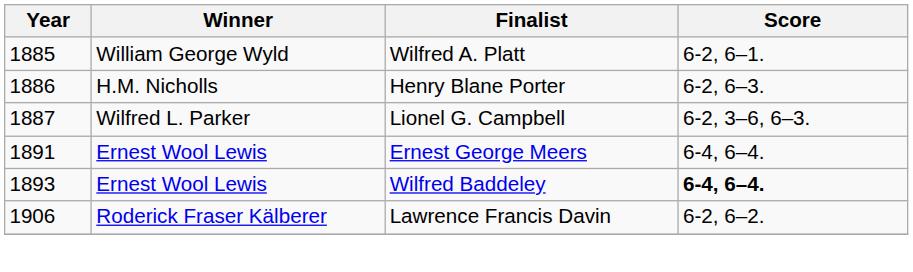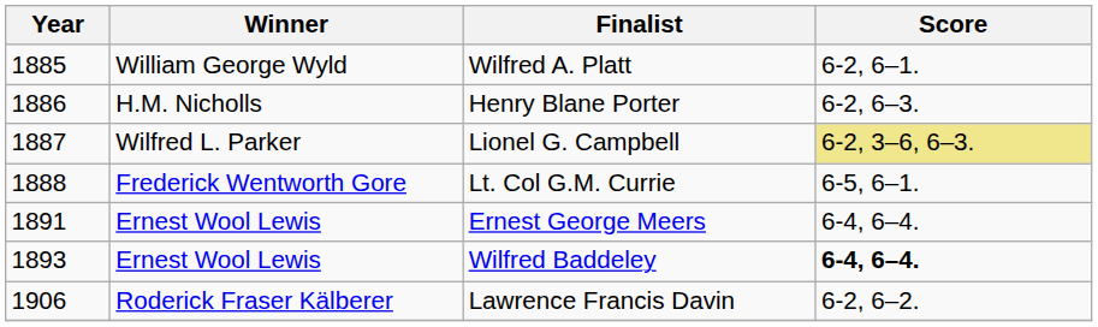Lionel G. Campbell | Score: no background -> khaki background
+ row: 1888 | Frederick Wentworth Gore | Lt. Col G.M. Currie | 6-5, 6–1.
